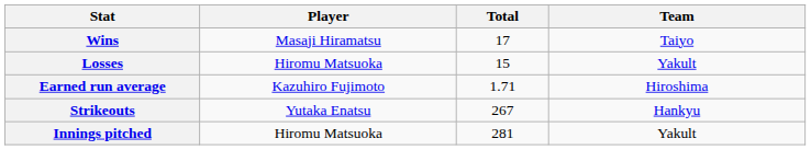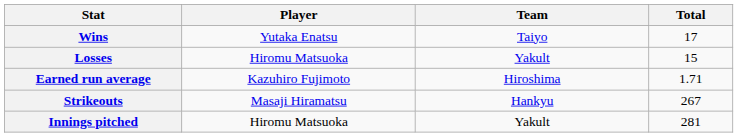columns swapped: Team <-> Total
Wins | Player: Masaji Hiramatsu -> Yutaka Enatsu
Strikeouts | Player: Yutaka Enatsu -> Masaji Hiramatsu
